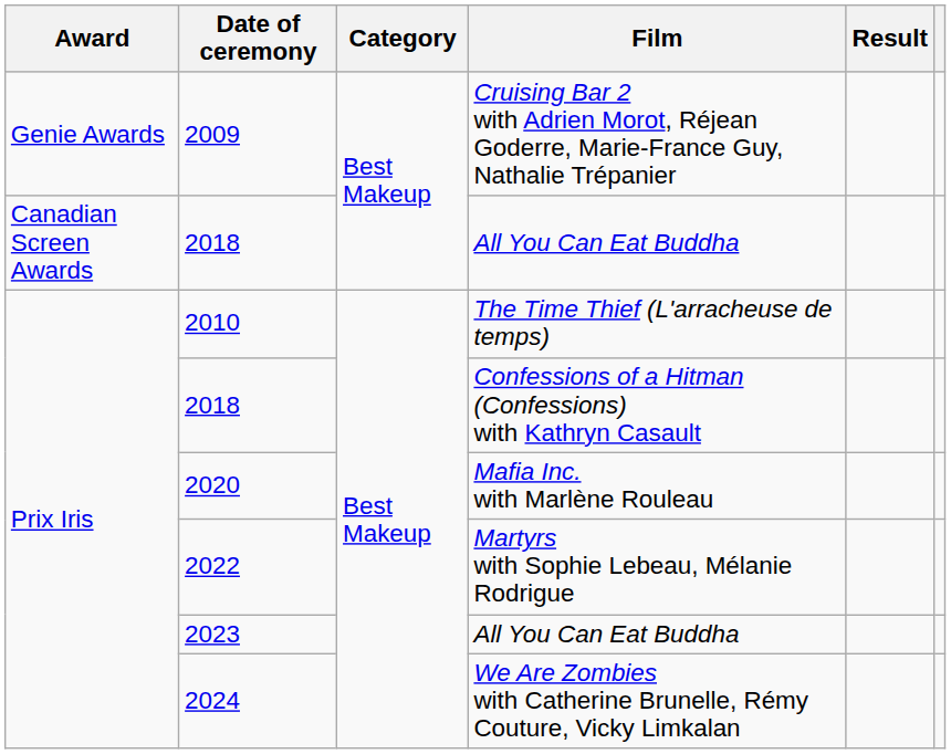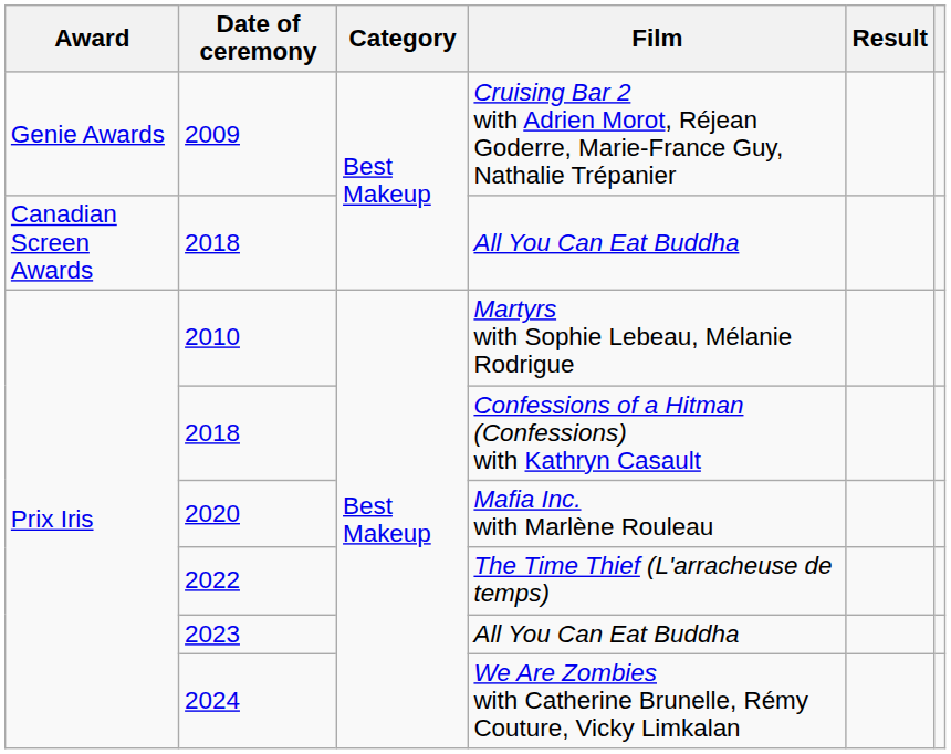2010 | Film: The Time Thief (L'arracheuse de temps) -> Martyrs with Sophie Lebeau, Mélanie Rodrigue
2022 | Film: Martyrs with Sophie Lebeau, Mélanie Rodrigue -> The Time Thief (L'arracheuse de temps)
